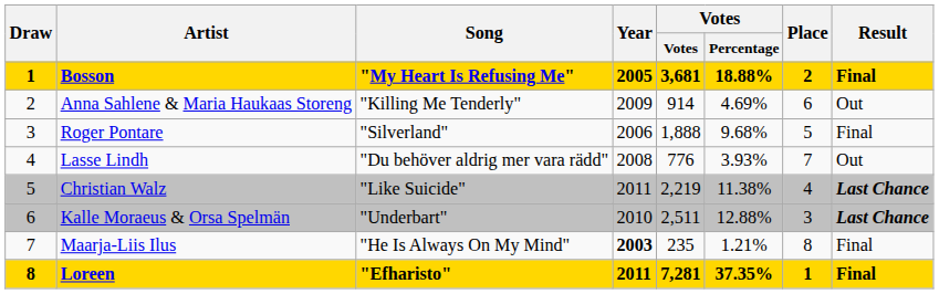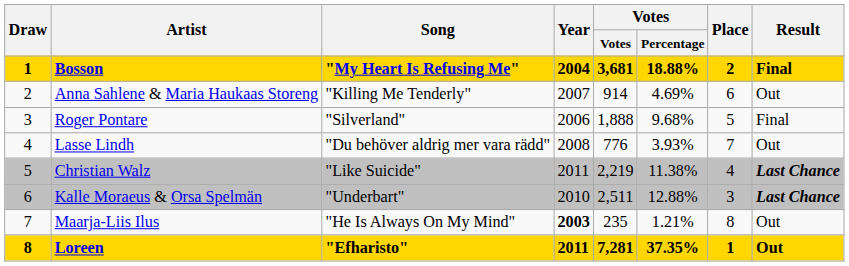Bosson | Year: 2005 -> 2004
Anna Sahlene & Maria Haukaas Storeng | Year: 2009 -> 2007
Maarja-Liis Ilus | Result: Final -> Out
Loreen | Result: Final -> Out
